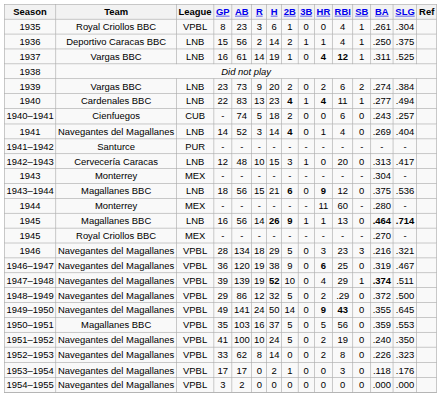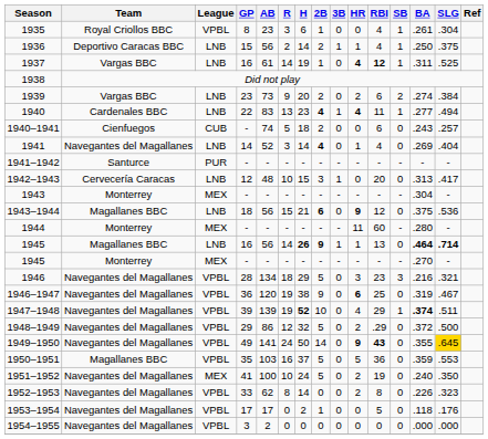1945 / - | Team: Royal Criollos BBC -> Monterrey
1949–1950 | SLG: no background -> gold background
1950–1951 | RBI: 56 -> 36
1951–1952 | League: VPBL -> MEX
1953–1954 | RBI: 3 -> 5
